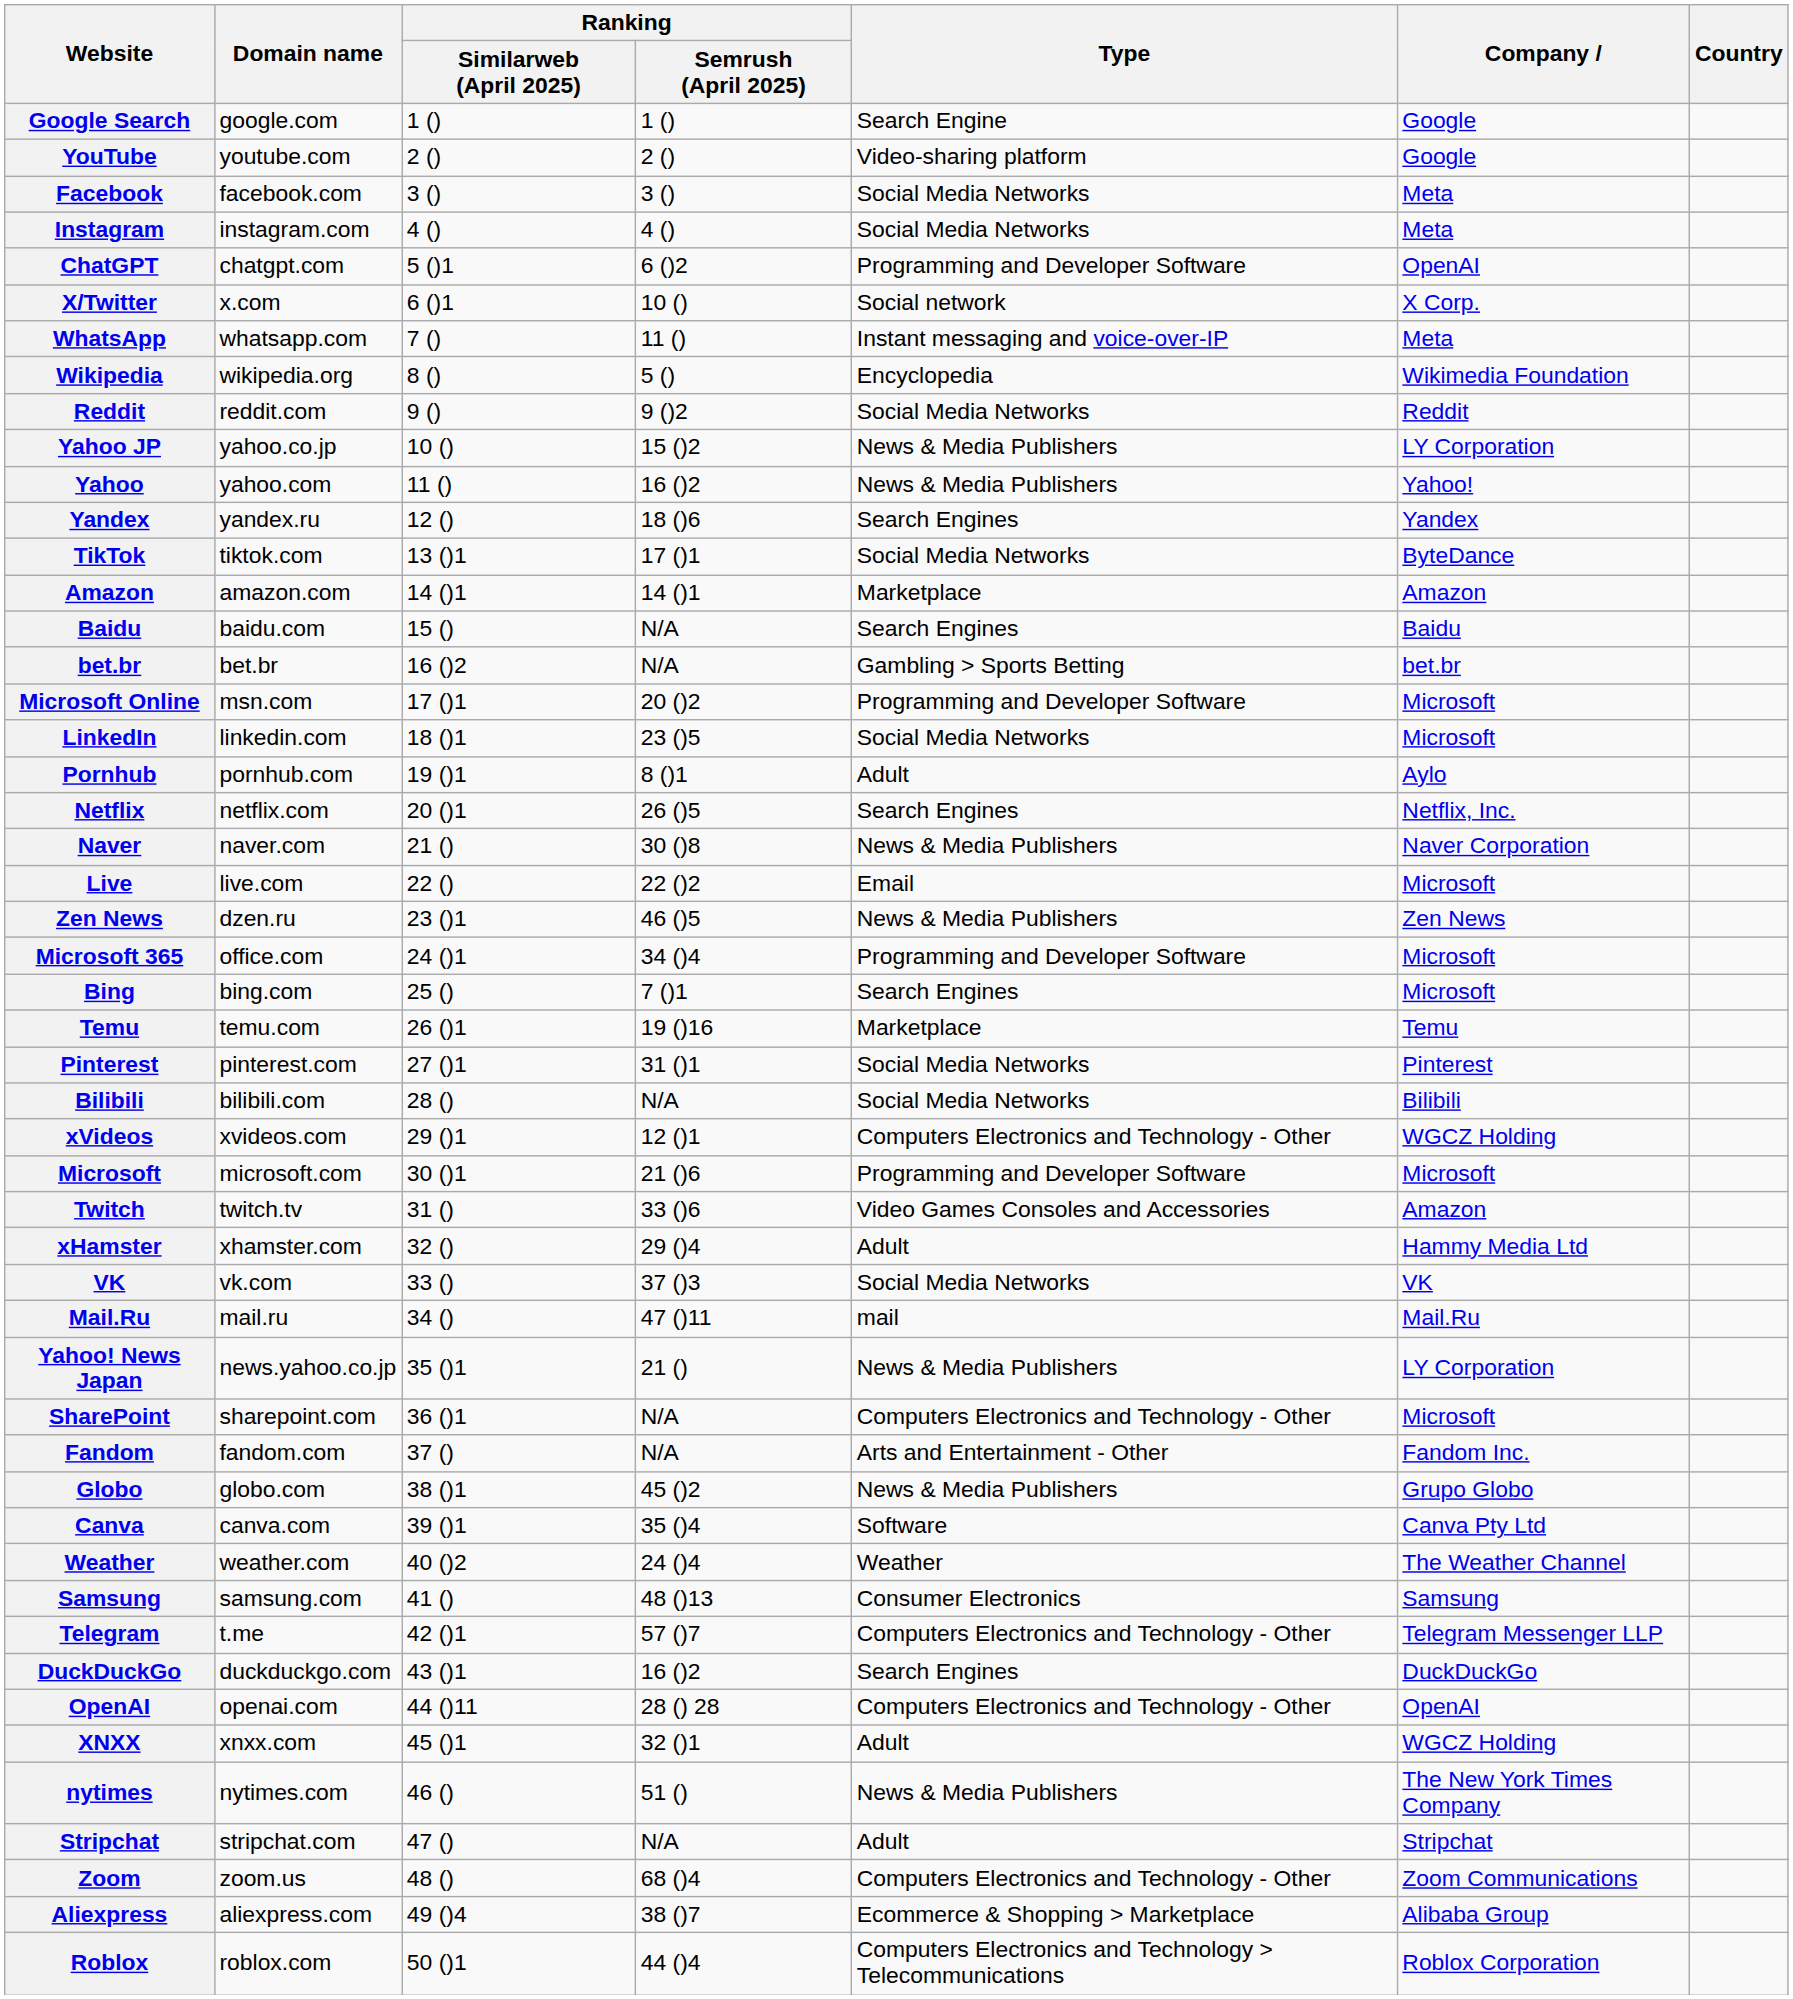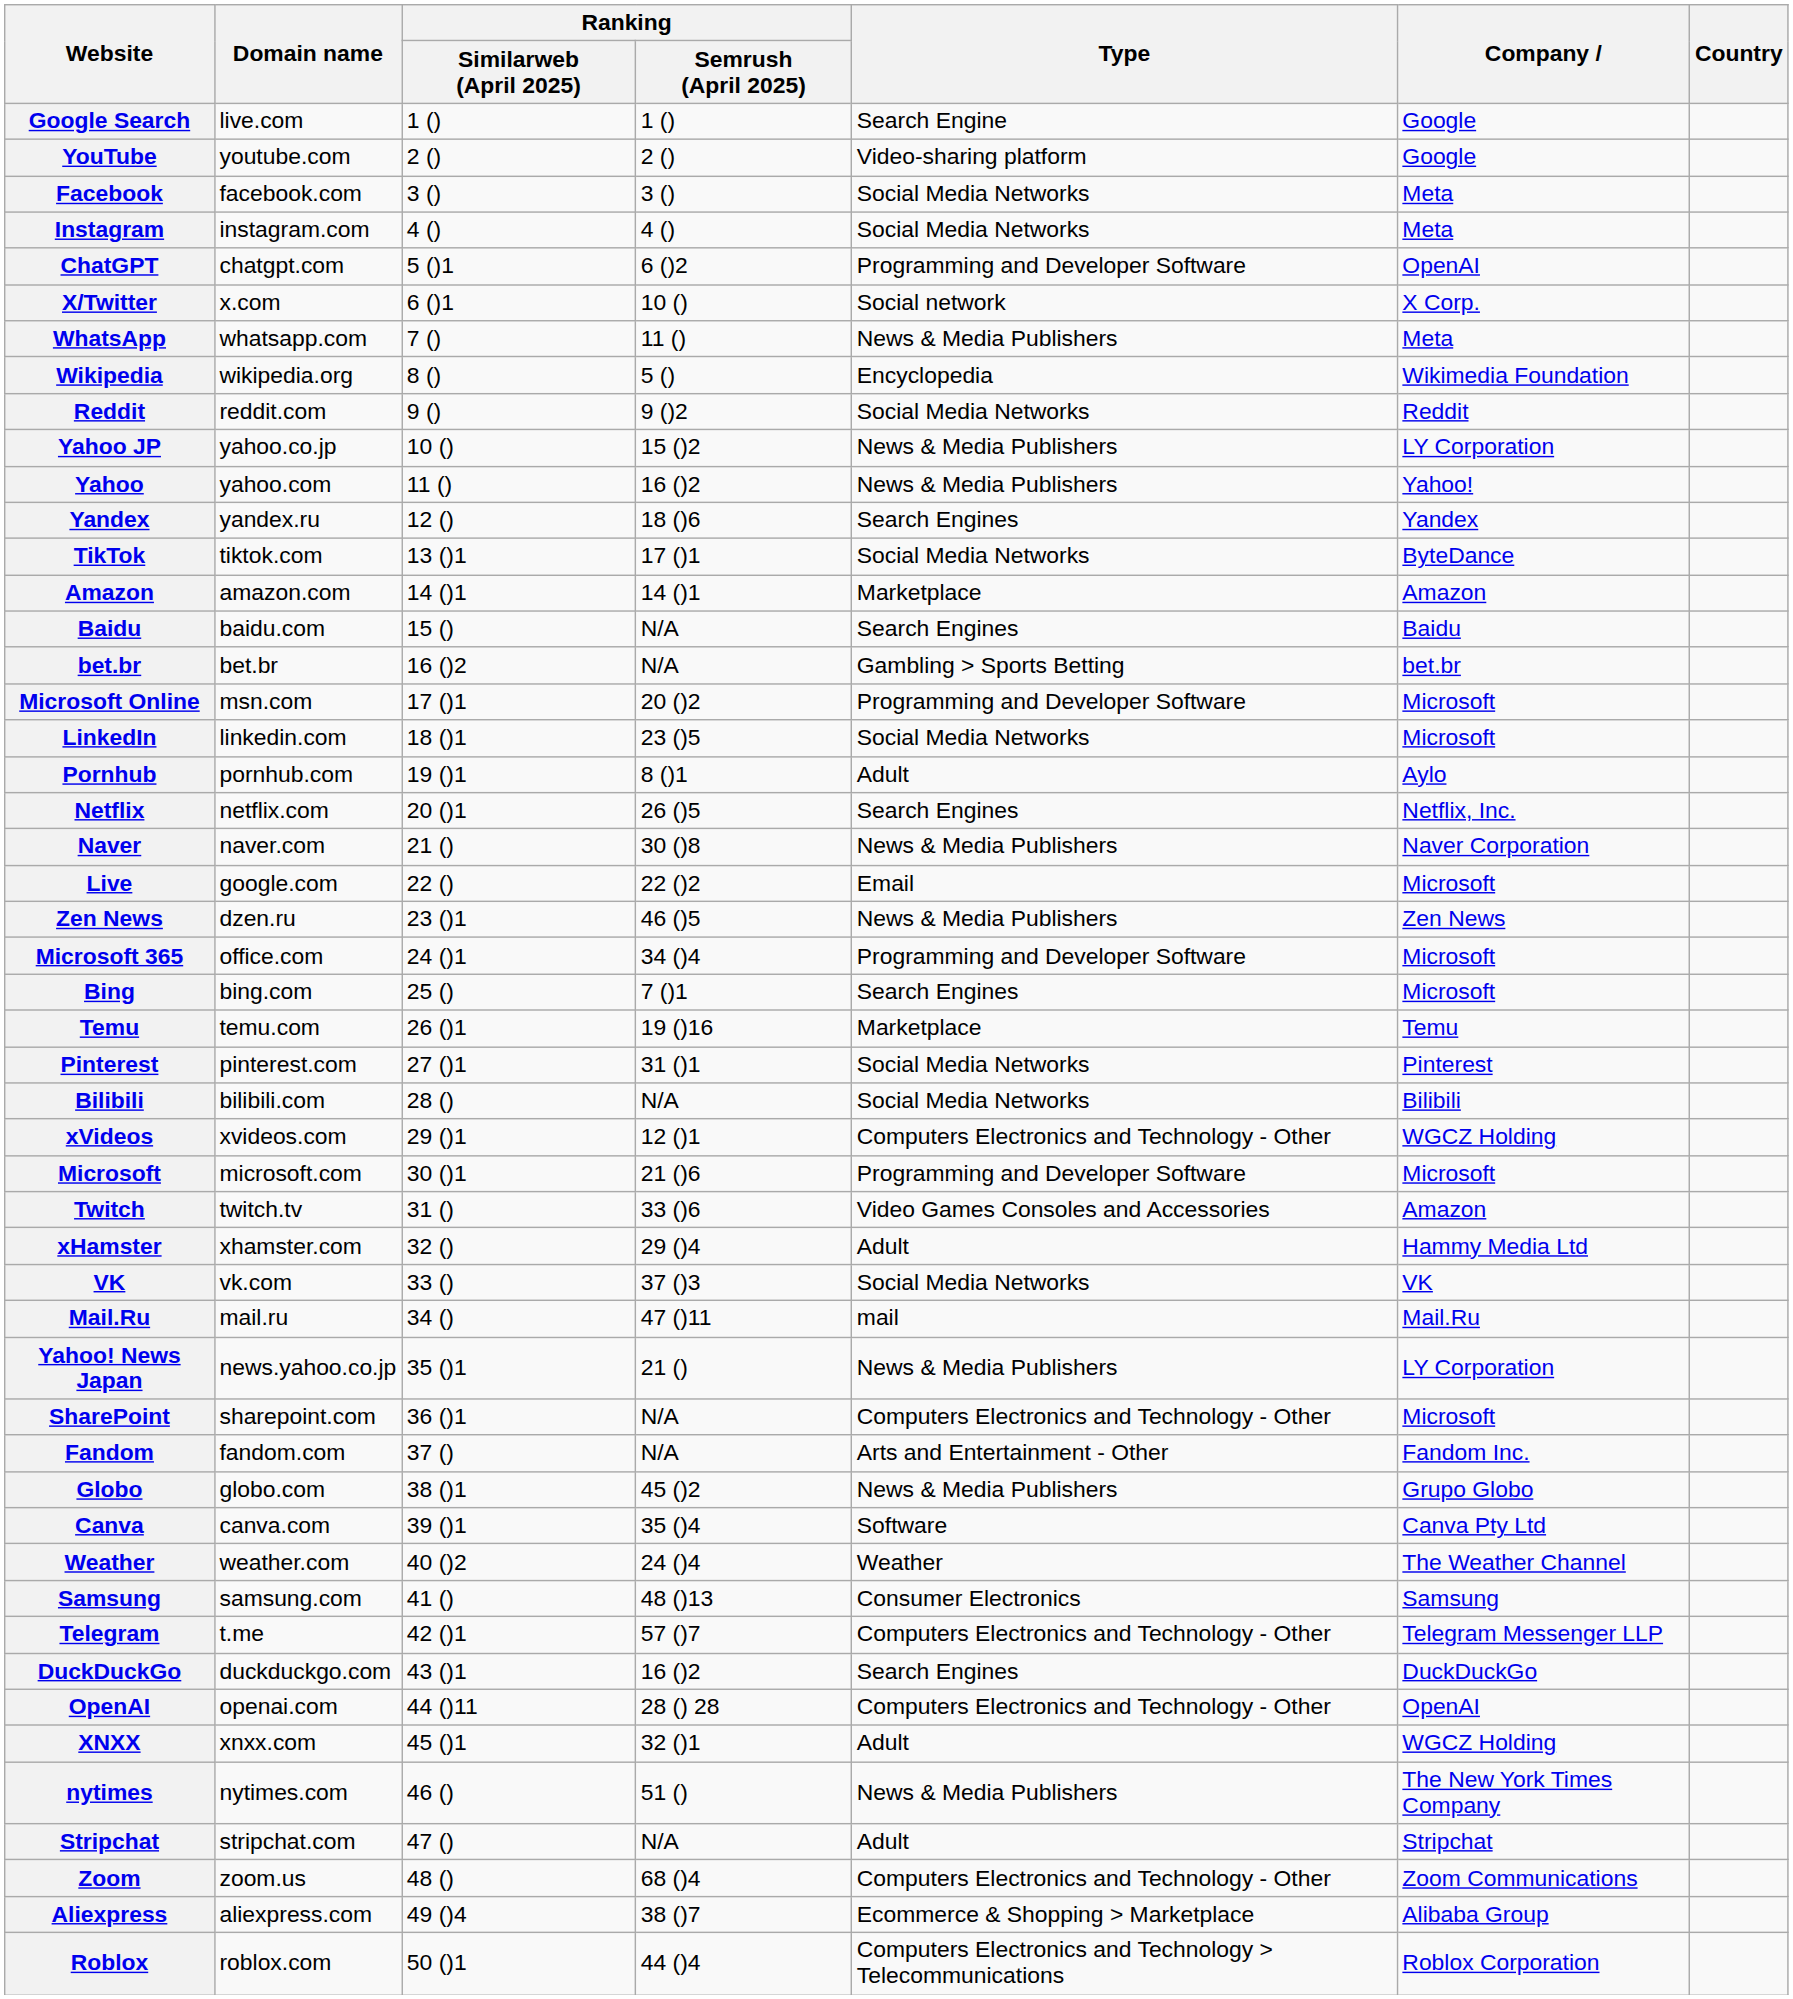Google Search | Domain name: google.com -> live.com
WhatsApp | Type: Instant messaging and voice-over-IP -> News & Media Publishers
Live | Domain name: live.com -> google.com
